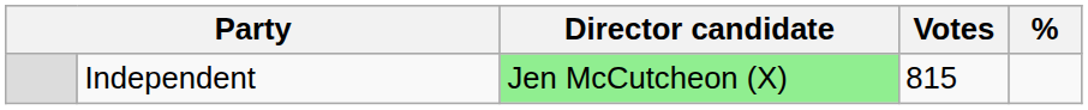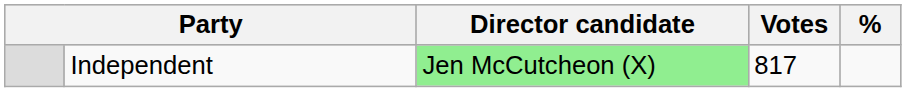Independent | Votes: 815 -> 817
